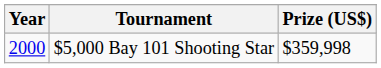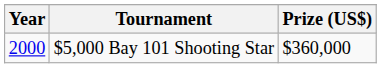$5,000 Bay 101 Shooting Star | Prize (US$): $359,998 -> $360,000
